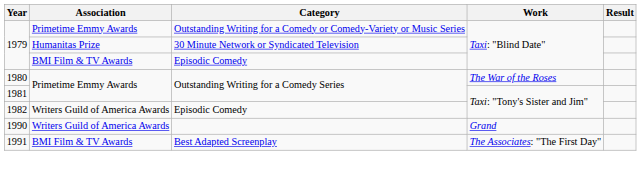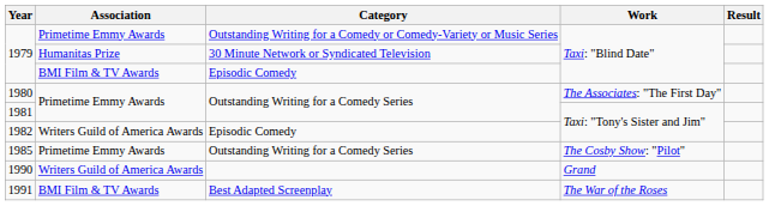1980 | Work: The War of the Roses -> The Associates: "The First Day"
+ row: 1985 | Primetime Emmy Awards | Outstanding Writing for a Comedy Series | The Cosby Show: "Pilot"
1991 | Work: The Associates: "The First Day" -> The War of the Roses
